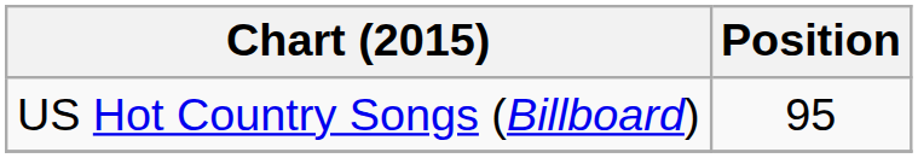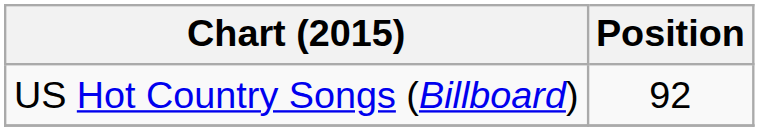US Hot Country Songs (Billboard) | Position: 95 -> 92
